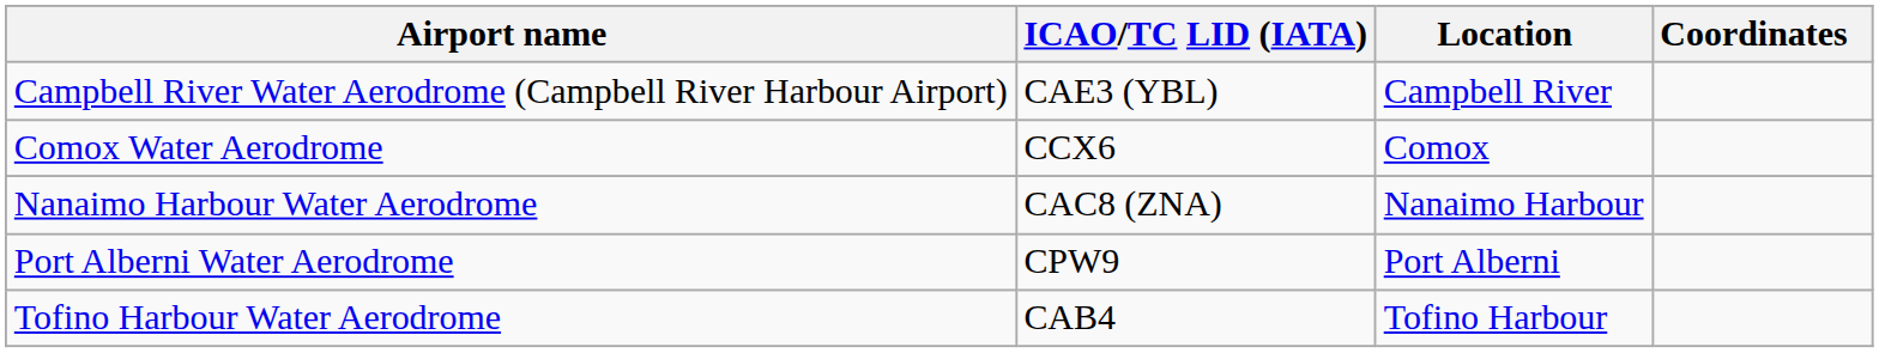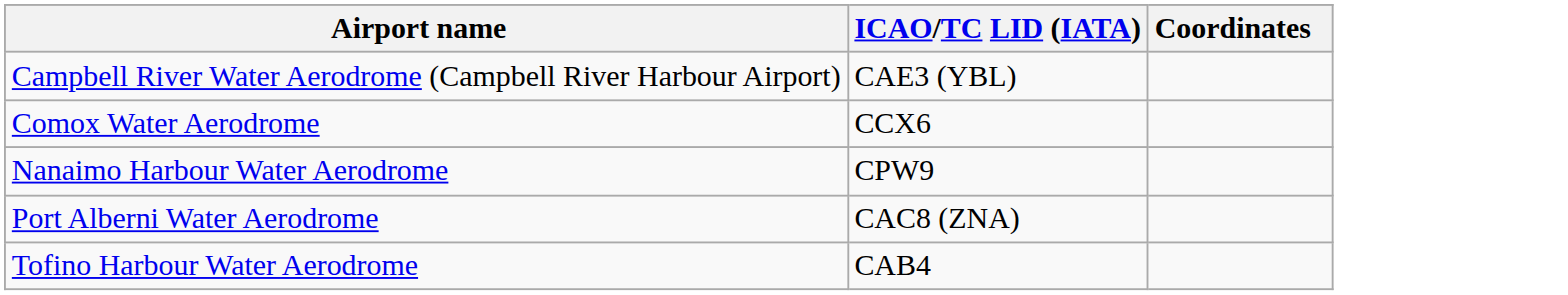- column: Location | Campbell River | Comox | Nanaimo Harbour | Port Alberni | Tofino Harbour
Nanaimo Harbour Water Aerodrome | ICAO/TC LID (IATA): CAC8 (ZNA) -> CPW9
Port Alberni Water Aerodrome | ICAO/TC LID (IATA): CPW9 -> CAC8 (ZNA)
